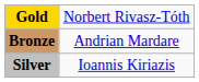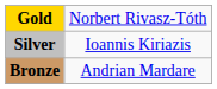rows swapped: Silver <-> Bronze
